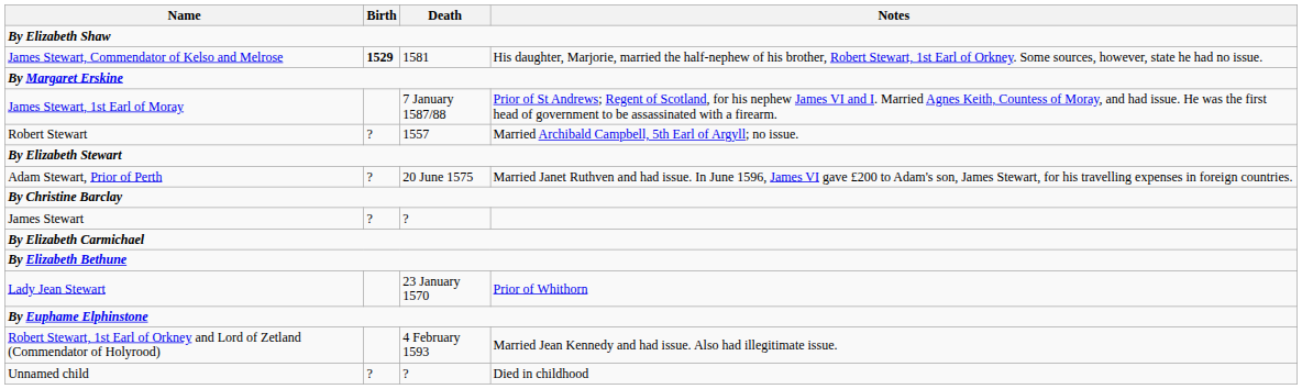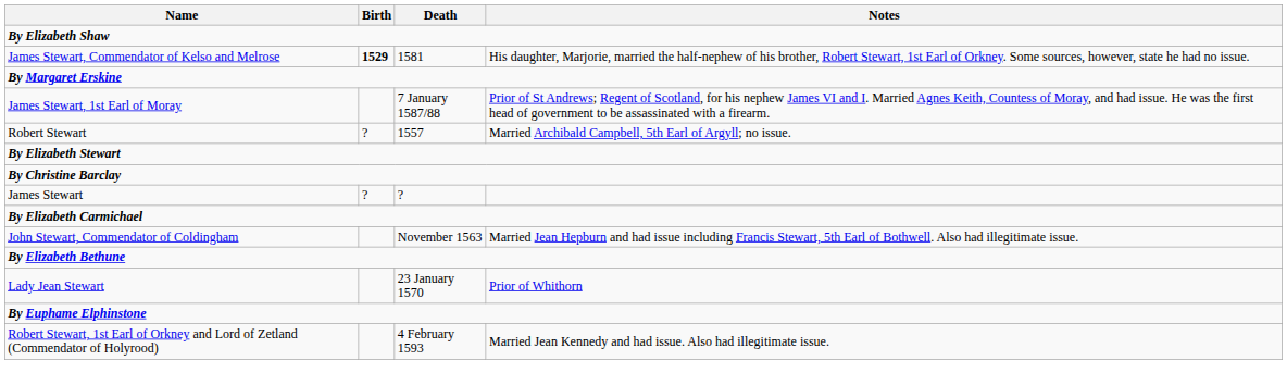- row: Adam Stewart, Prior of Perth | ? | 20 June 1575 | Married Janet Ruthven and had issue. In June 1596, James VI gave £200 to Adam's son, James Stewart, for his travelling expenses in foreign countries.
+ row: John Stewart, Commendator of Coldingham | November 1563 | Married Jean Hepburn and had issue including Francis Stewart, 5th Earl of Bothwell. Also had illegitimate issue.
- row: Unnamed child | ? | ? | Died in childhood
